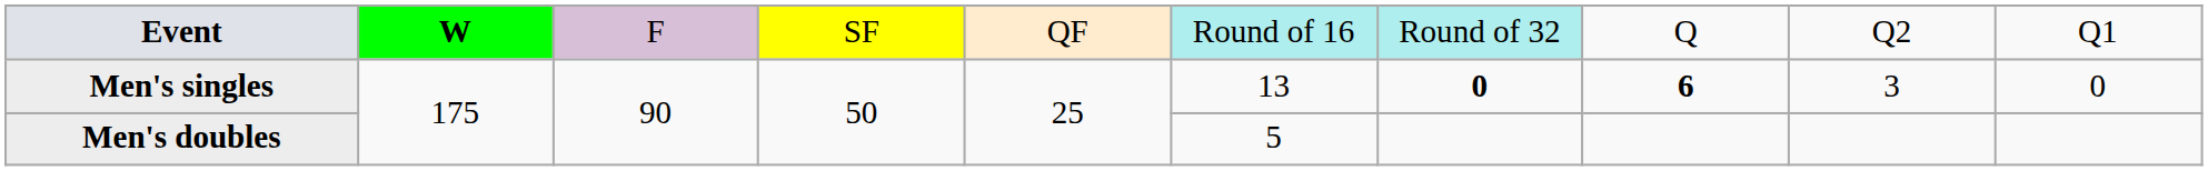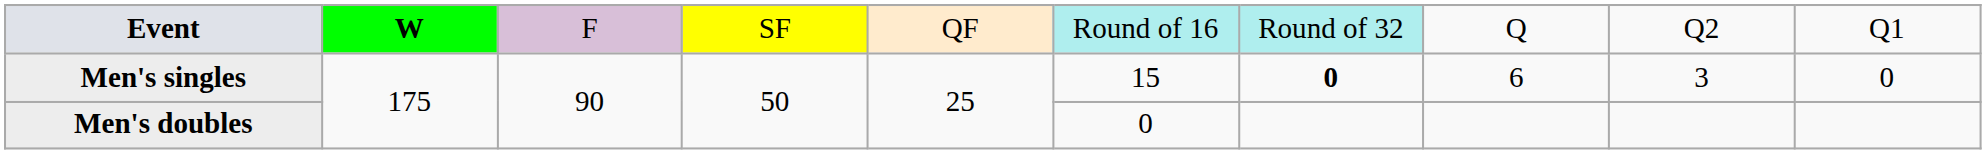Men's singles | column 6: 13 -> 15
Men's singles | column 8: bold -> normal
Men's doubles | column 6: 5 -> 0
